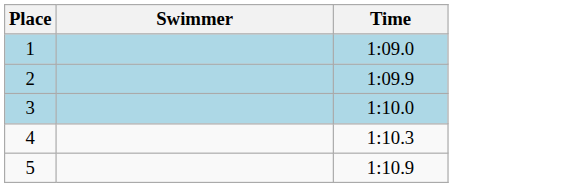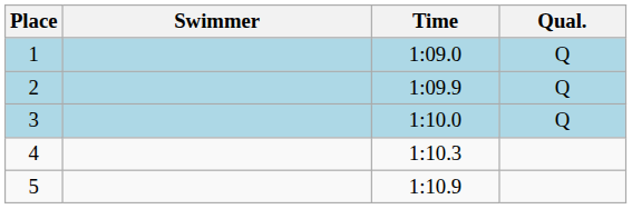+ column: Qual. | Q | Q | Q
